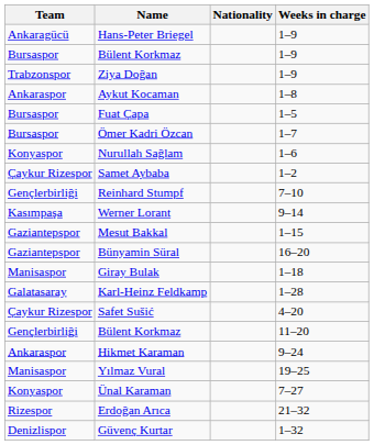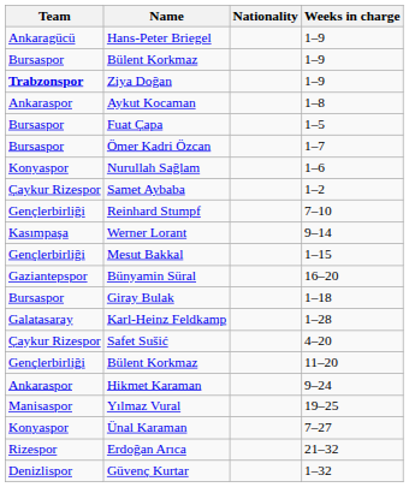Ziya Doğan | Team: normal -> bold
Mesut Bakkal | Team: Gaziantepspor -> Gençlerbirliği
Giray Bulak | Team: Manisaspor -> Bursaspor
